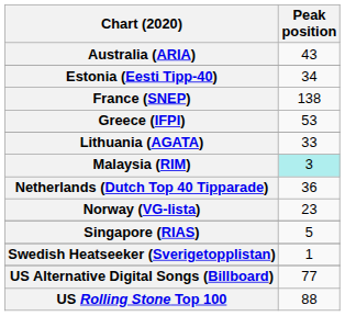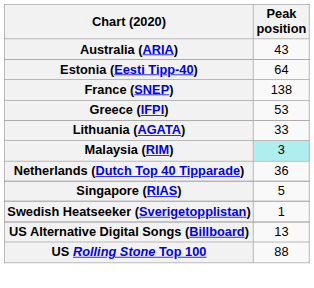Estonia (Eesti Tipp-40) | Peak position: 34 -> 64
- row: Norway (VG-lista) | 23
US Alternative Digital Songs (Billboard) | Peak position: 77 -> 13
